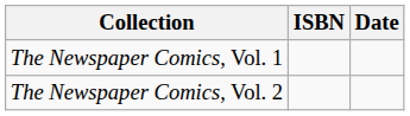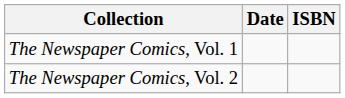columns swapped: Date <-> ISBN
